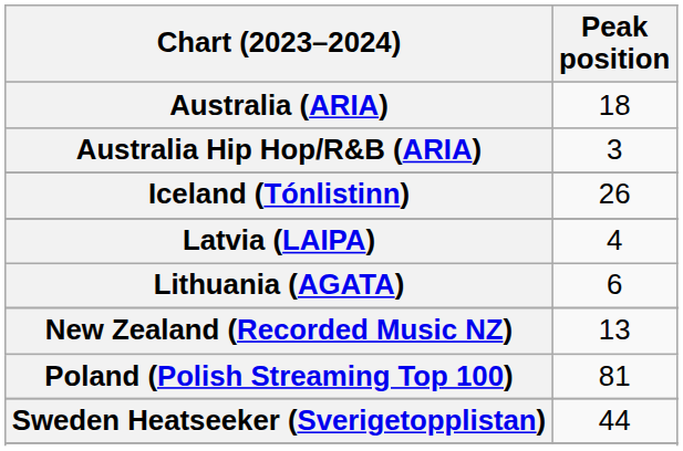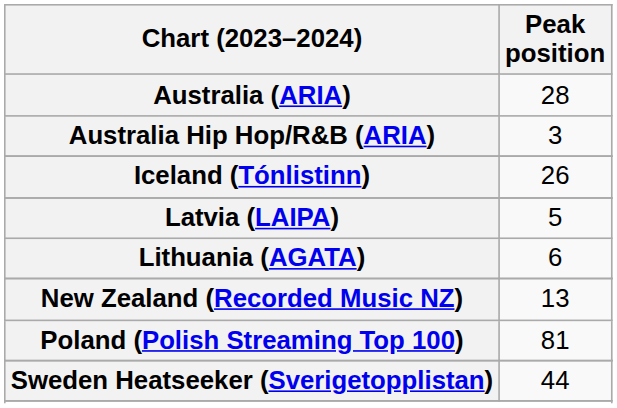Australia (ARIA) | Peak position: 18 -> 28
Latvia (LAIPA) | Peak position: 4 -> 5
